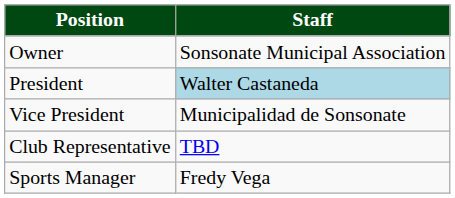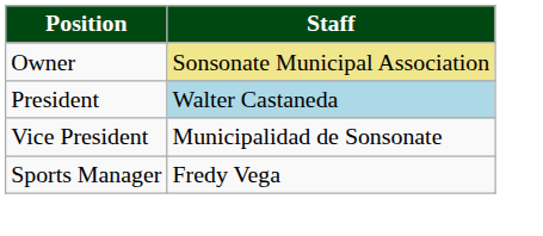Owner | Staff: no background -> khaki background
- row: Club Representative | TBD
